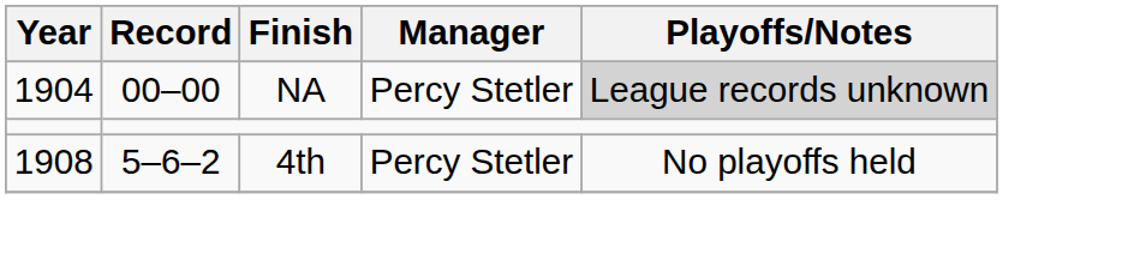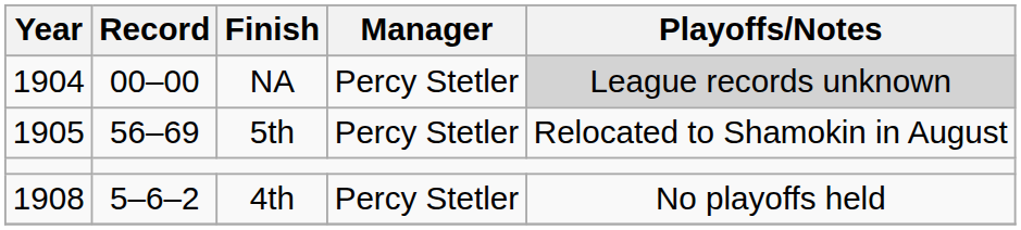+ row: 1905 | 56–69 | 5th | Percy Stetler | Relocated to Shamokin in August
